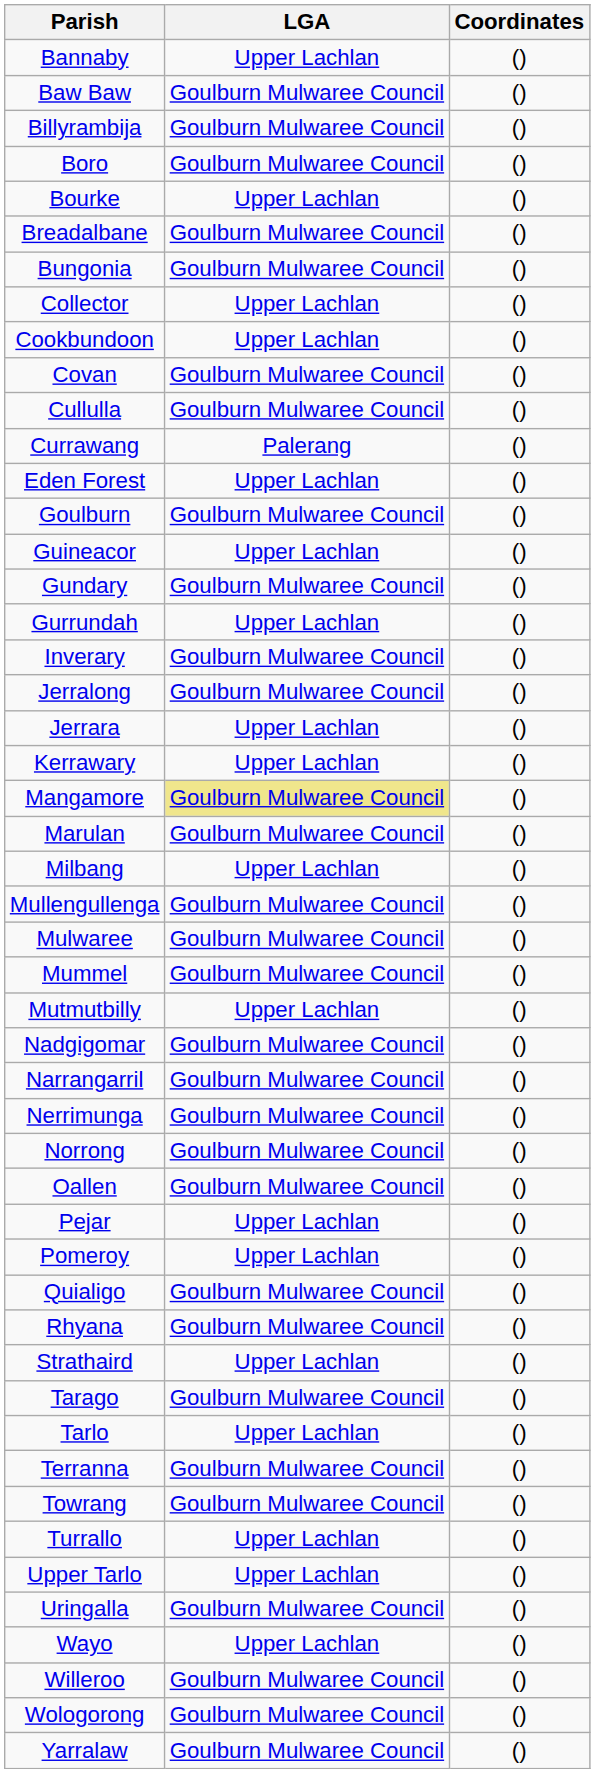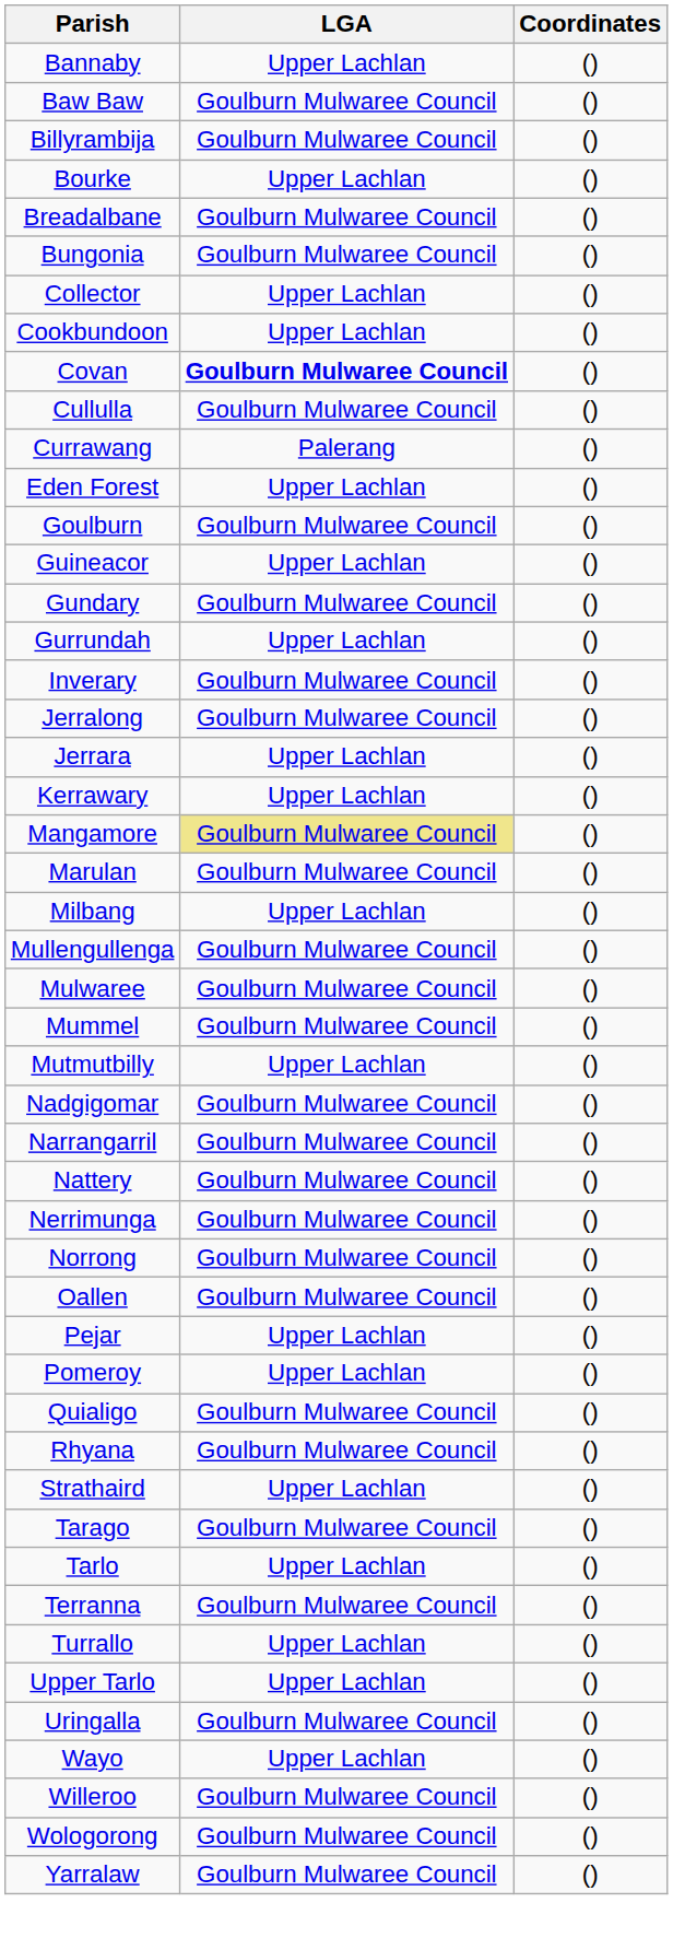- row: Boro | Goulburn Mulwaree Council | ()
Covan | LGA: normal -> bold
+ row: Nattery | Goulburn Mulwaree Council | ()
- row: Towrang | Goulburn Mulwaree Council | ()
